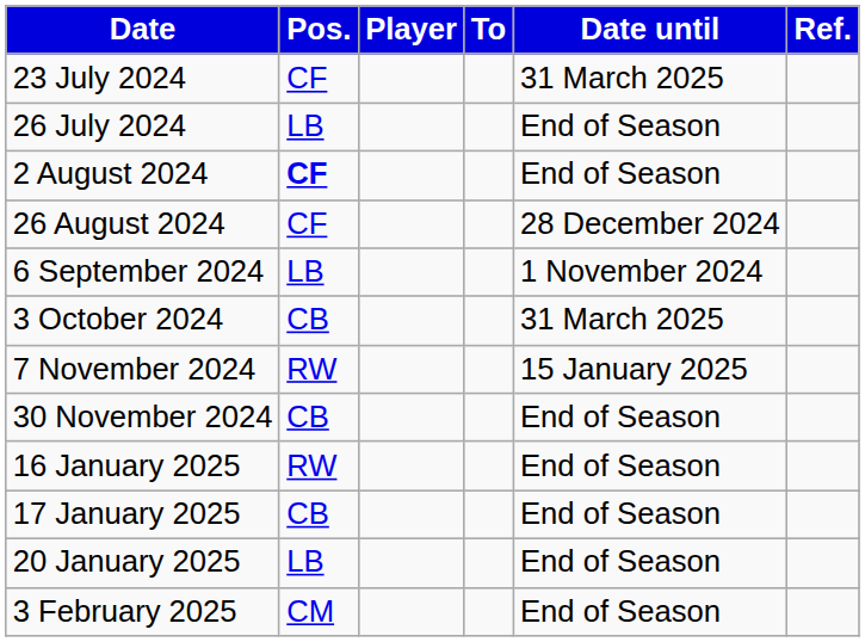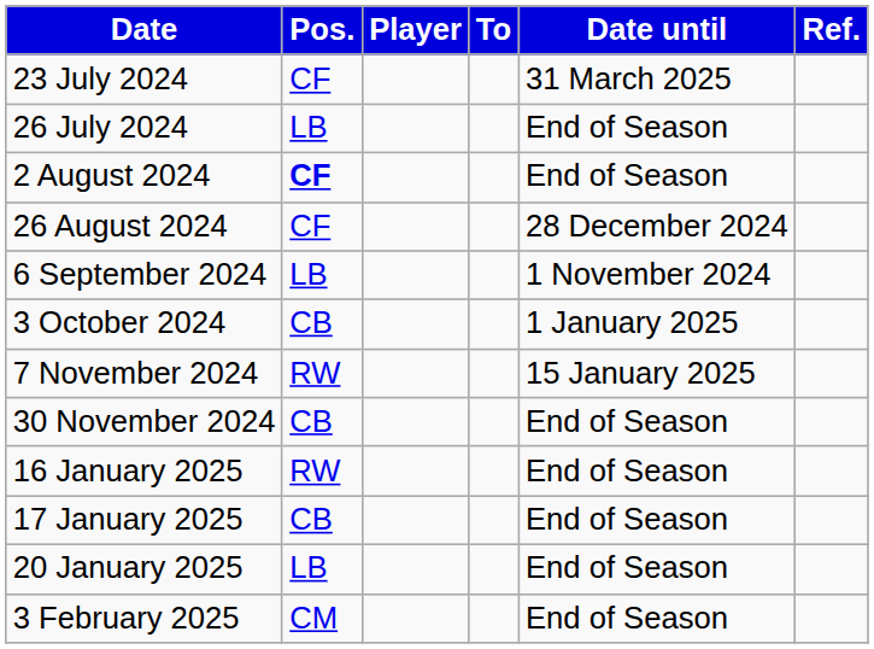3 October 2024 | Date until: 31 March 2025 -> 1 January 2025
